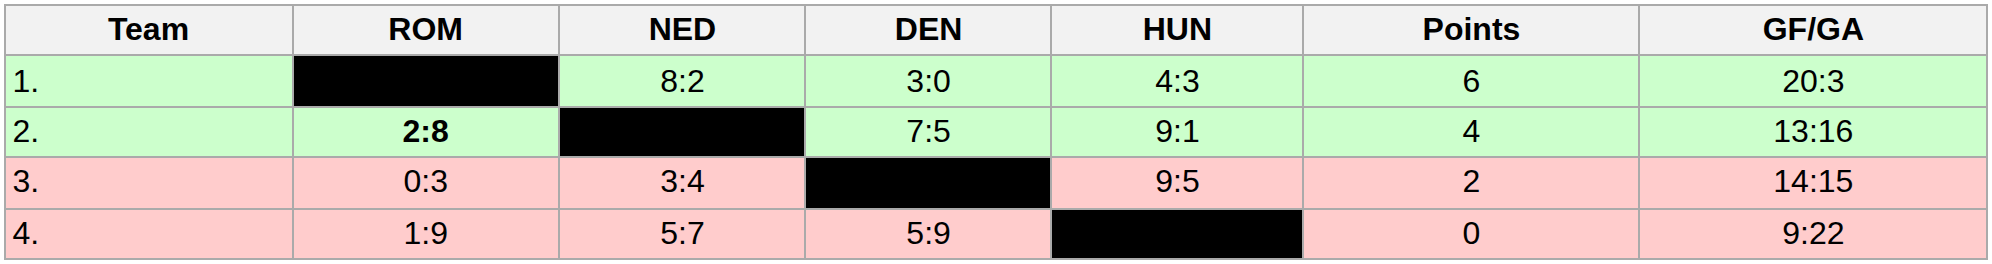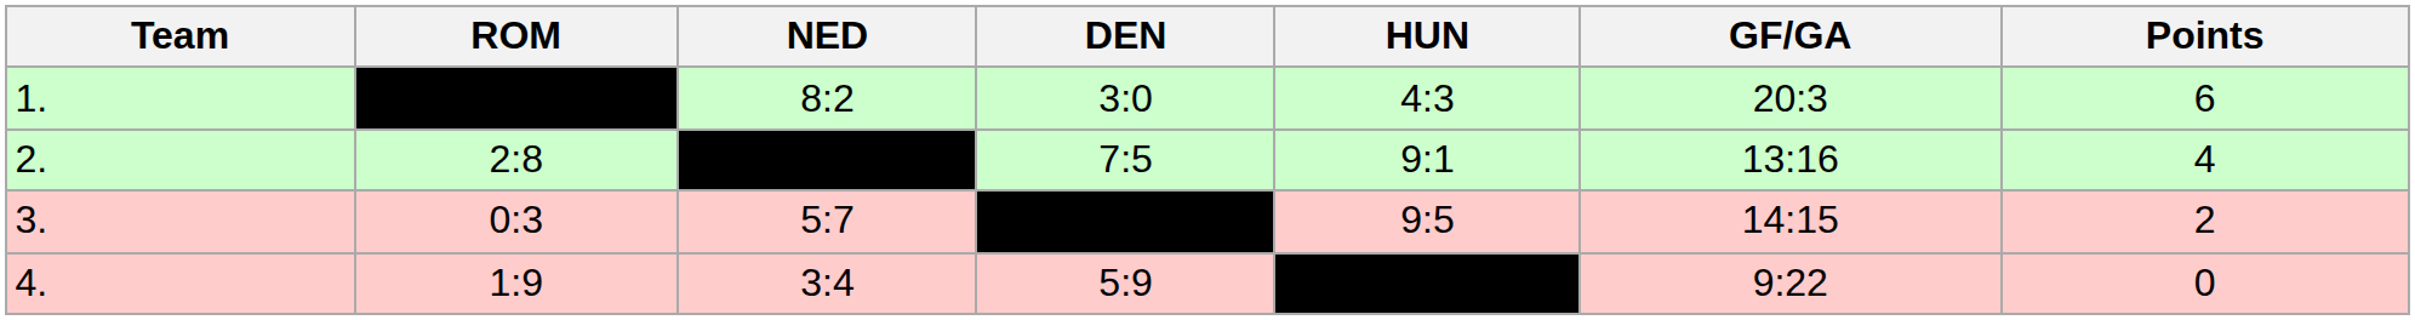columns swapped: GF/GA <-> Points
2. | ROM: bold -> normal
3. | NED: 3:4 -> 5:7
4. | NED: 5:7 -> 3:4
